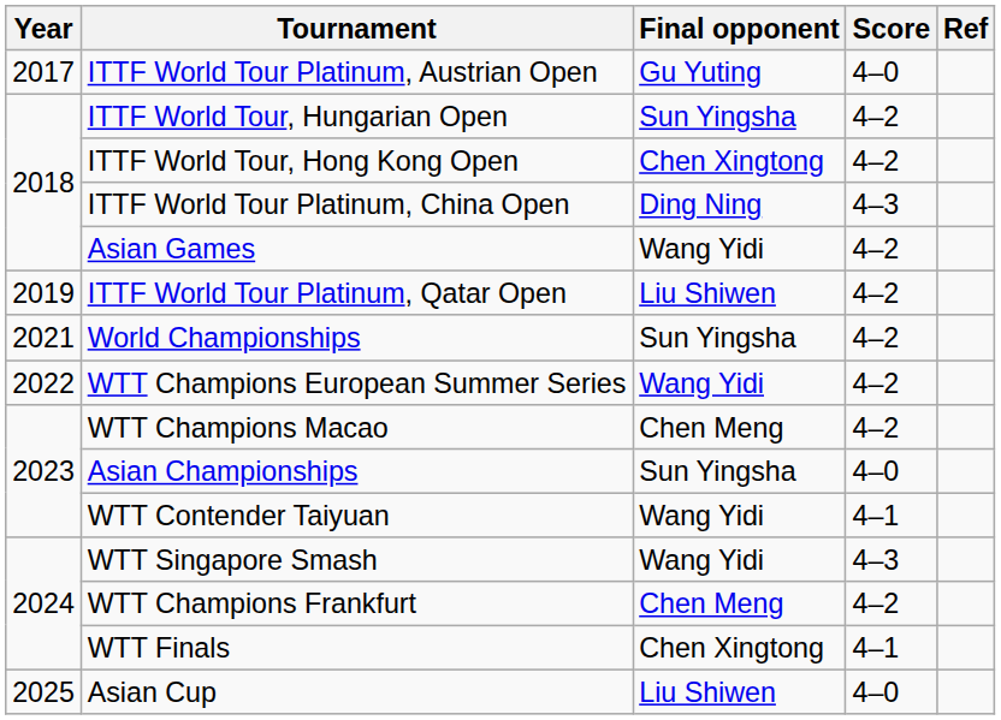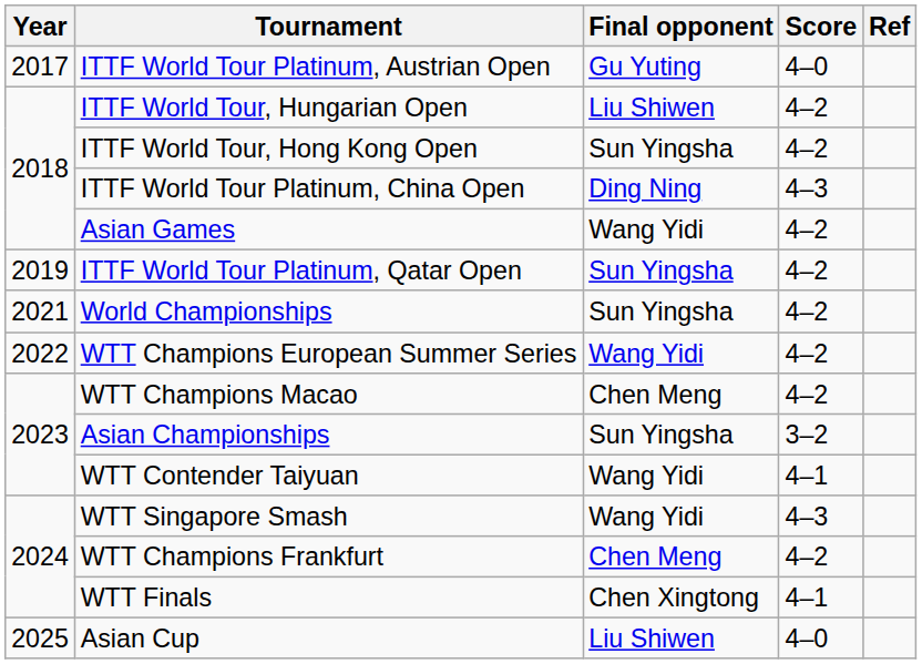ITTF World Tour, Hungarian Open | Final opponent: Sun Yingsha -> Liu Shiwen
ITTF World Tour, Hong Kong Open | Final opponent: Chen Xingtong -> Sun Yingsha
ITTF World Tour Platinum, Qatar Open | Final opponent: Liu Shiwen -> Sun Yingsha
Asian Championships | Score: 4–0 -> 3–2
